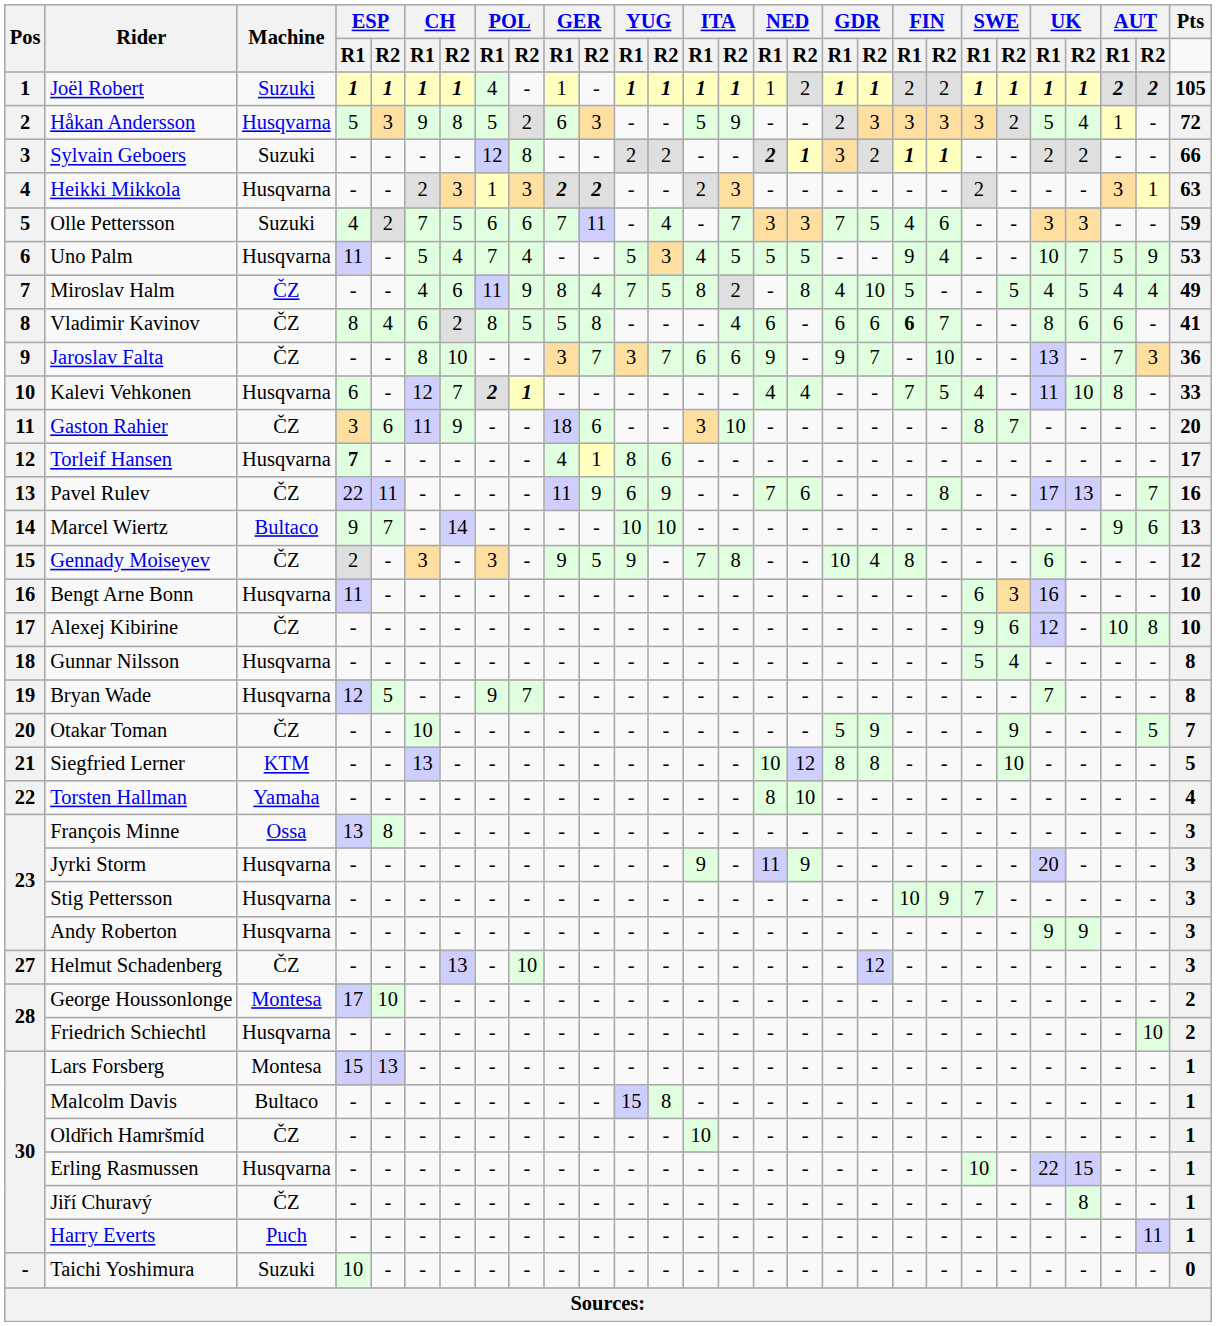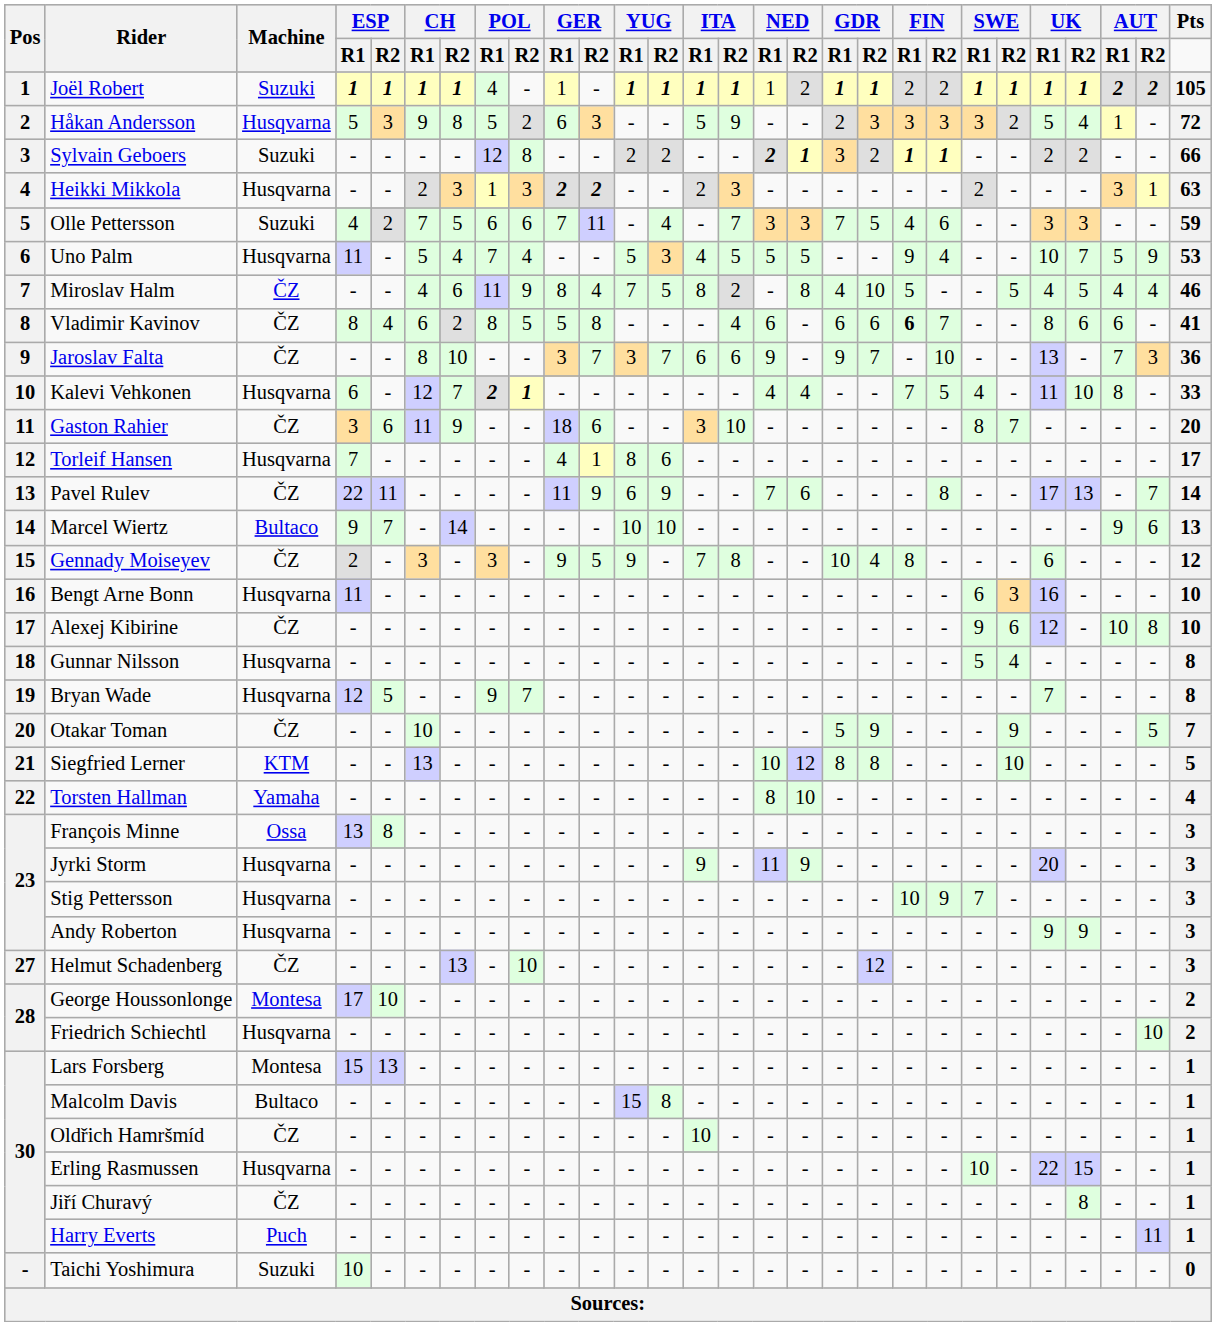Miroslav Halm | Pts: 49 -> 46
Torleif Hansen | ESP / R1: bold -> normal
Pavel Rulev | Pts: 16 -> 14
